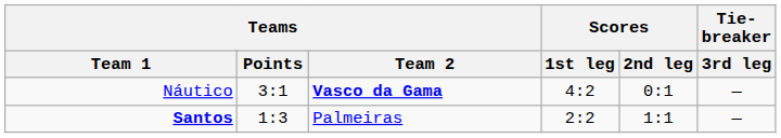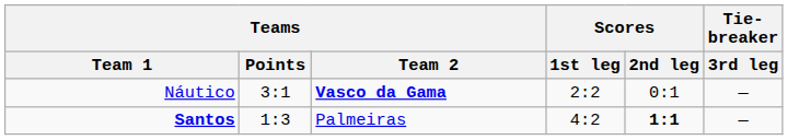Náutico | Scores / 1st leg: 4:2 -> 2:2
Santos | Scores / 1st leg: 2:2 -> 4:2
Santos | Scores / 2nd leg: normal -> bold
